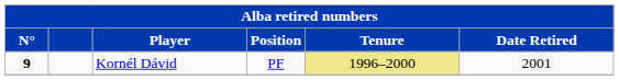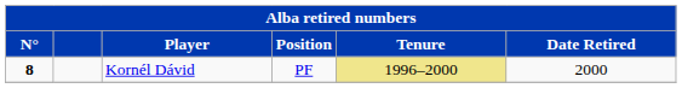Kornél Dávid | N°: 9 -> 8
Kornél Dávid | Date Retired: 2001 -> 2000
